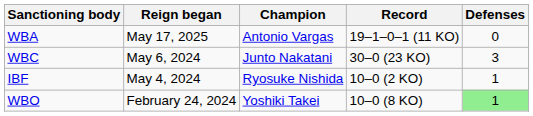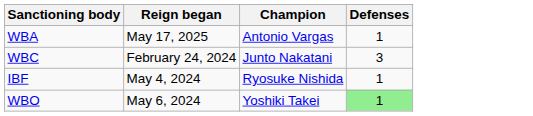- column: Record | 19–1–0–1 (11 KO) | 30–0 (23 KO) | 10–0 (2 KO) | 10–0 (8 KO)
WBA | Defenses: 0 -> 1
WBC | Reign began: May 6, 2024 -> February 24, 2024
WBO | Reign began: February 24, 2024 -> May 6, 2024
